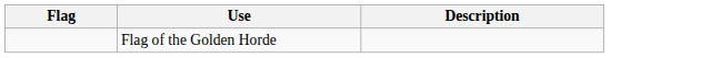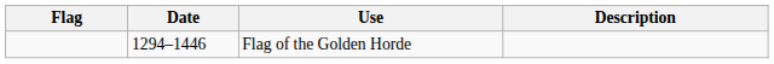+ column: Date | 1294–1446
